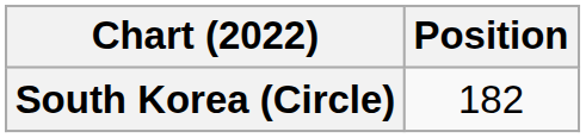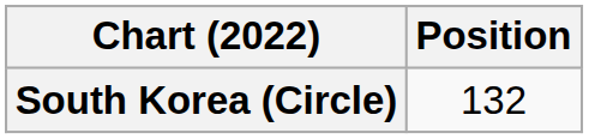South Korea (Circle) | Position: 182 -> 132
